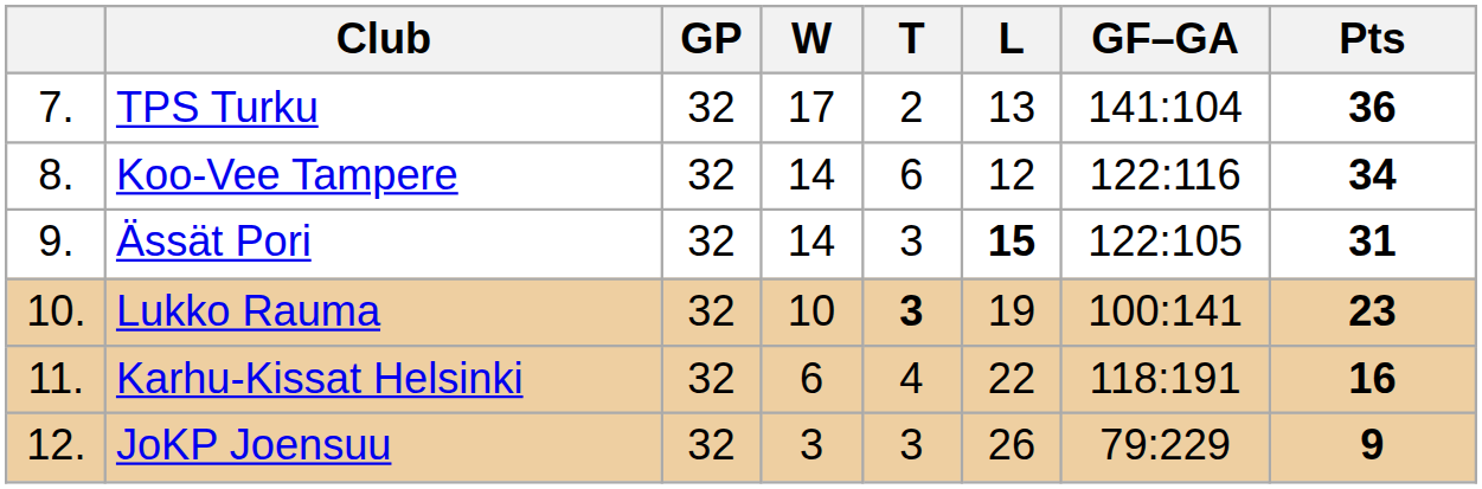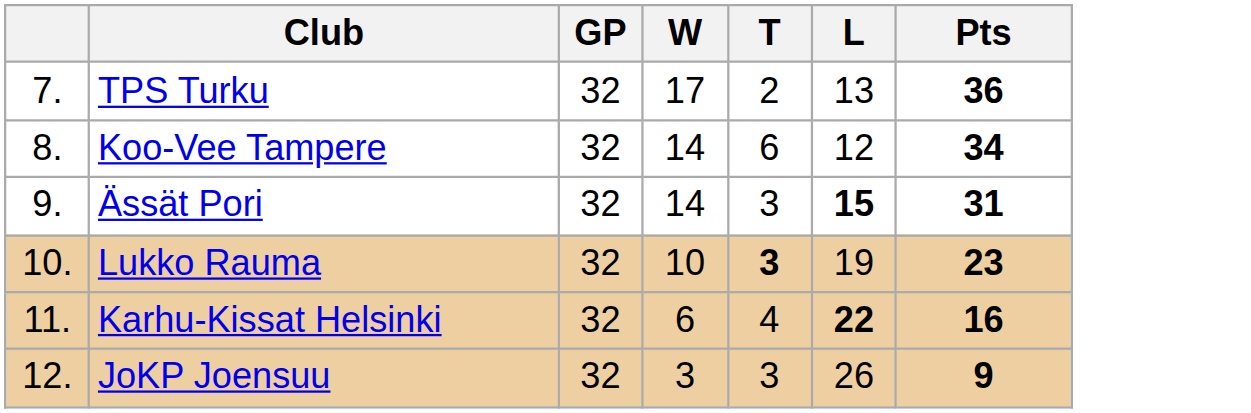- column: GF–GA | 141:104 | 122:116 | 122:105 | 100:141 | 118:191 | 79:229
Karhu-Kissat Helsinki | L: normal -> bold
